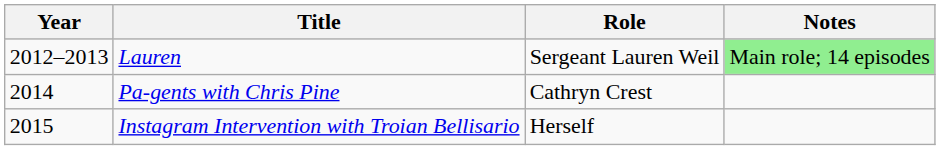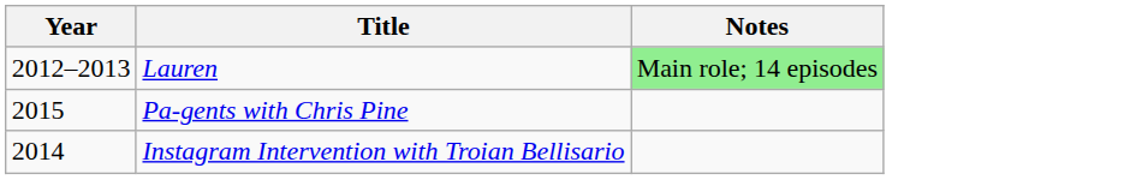- column: Role | Sergeant Lauren Weil | Cathryn Crest | Herself
Pa-gents with Chris Pine | Year: 2014 -> 2015
Instagram Intervention with Troian Bellisario | Year: 2015 -> 2014
